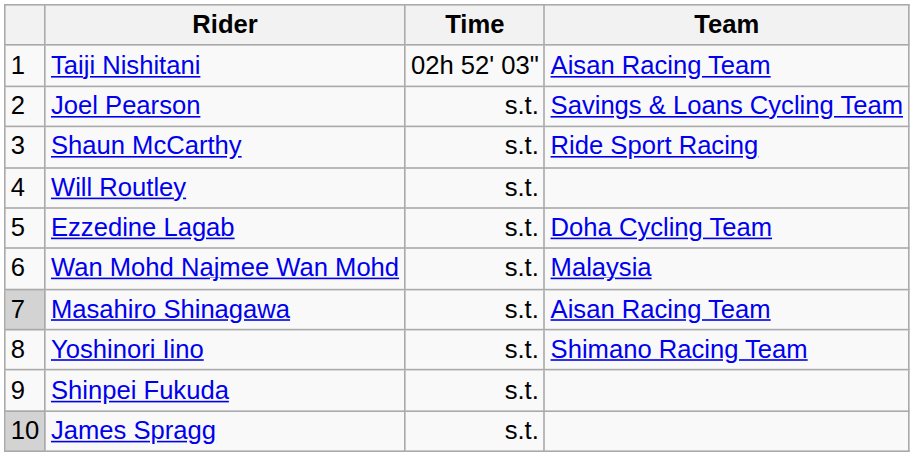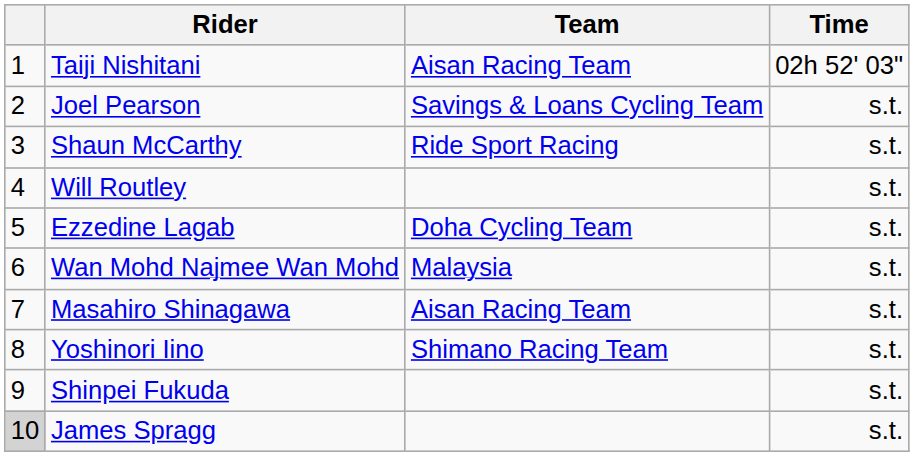columns swapped: Team <-> Time
Masahiro Shinagawa | column 1: lightgrey background -> no background
